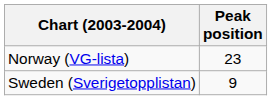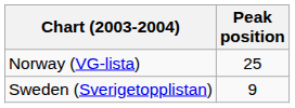Norway (VG-lista) | Peak position: 23 -> 25
